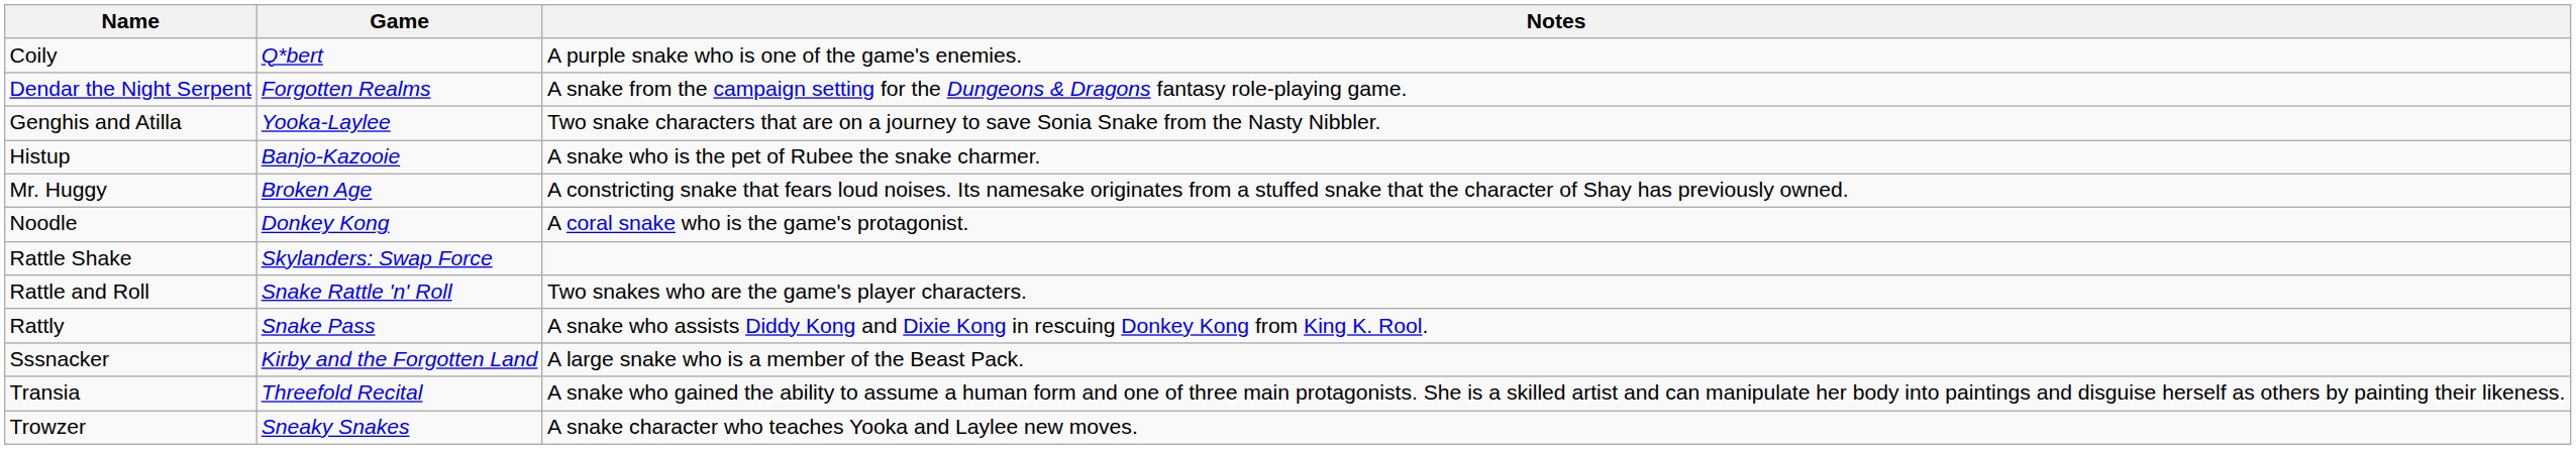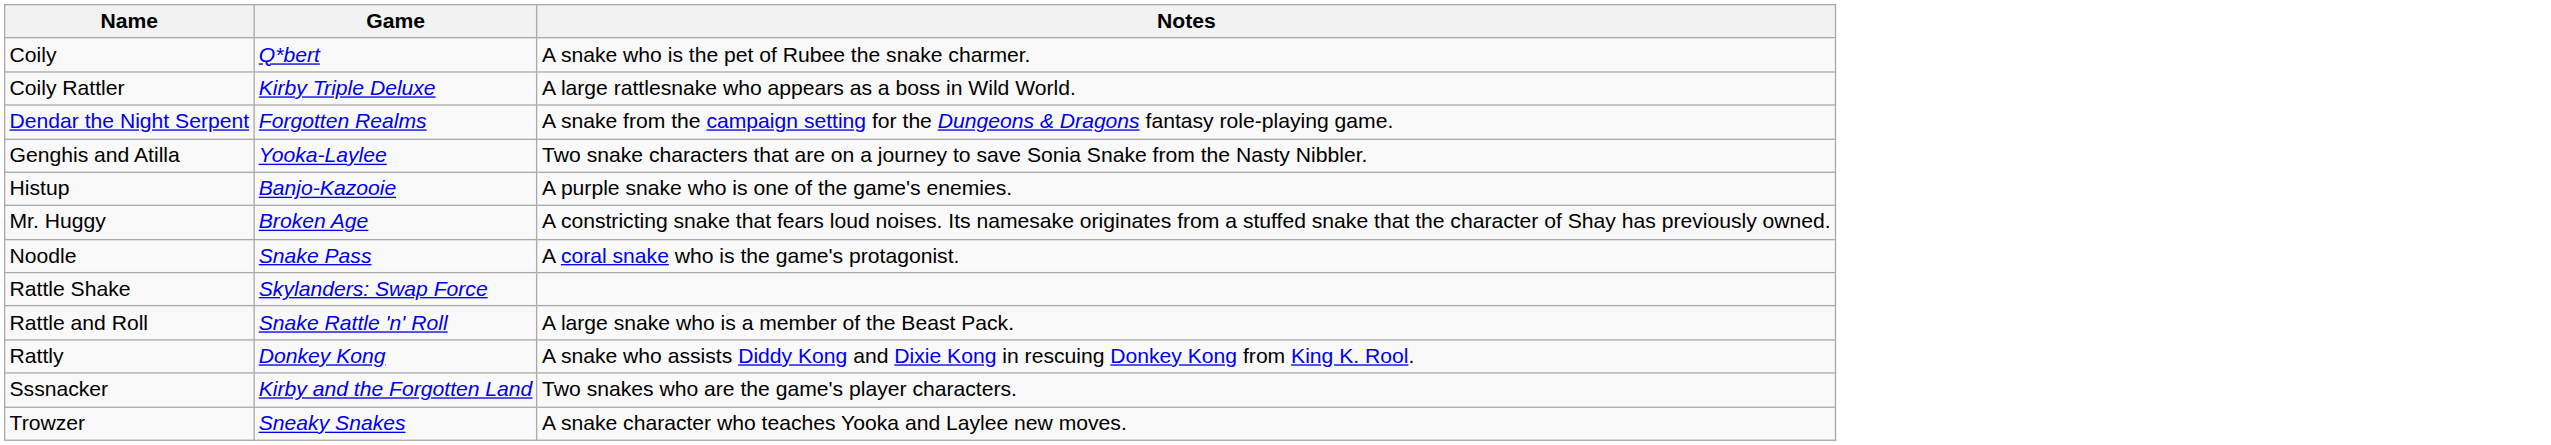Coily | Notes: A purple snake who is one of the game's enemies. -> A snake who is the pet of Rubee the snake charmer.
+ row: Coily Rattler | Kirby Triple Deluxe | A large rattlesnake who appears as a boss in Wild World.
Histup | Notes: A snake who is the pet of Rubee the snake charmer. -> A purple snake who is one of the game's enemies.
Noodle | Game: Donkey Kong -> Snake Pass
Rattle and Roll | Notes: Two snakes who are the game's player characters. -> A large snake who is a member of the Beast Pack.
Rattly | Game: Snake Pass -> Donkey Kong
Sssnacker | Notes: A large snake who is a member of the Beast Pack. -> Two snakes who are the game's player characters.
- row: Transia | Threefold Recital | A snake who gained the ability to assume a human form and one of three main protagonists. She is a skilled artist and can manipulate her body into paintings and disguise herself as others by painting their likeness.
